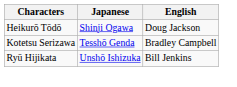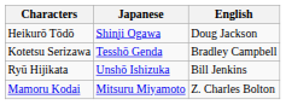+ row: Mamoru Kodai | Mitsuru Miyamoto | Z. Charles Bolton
